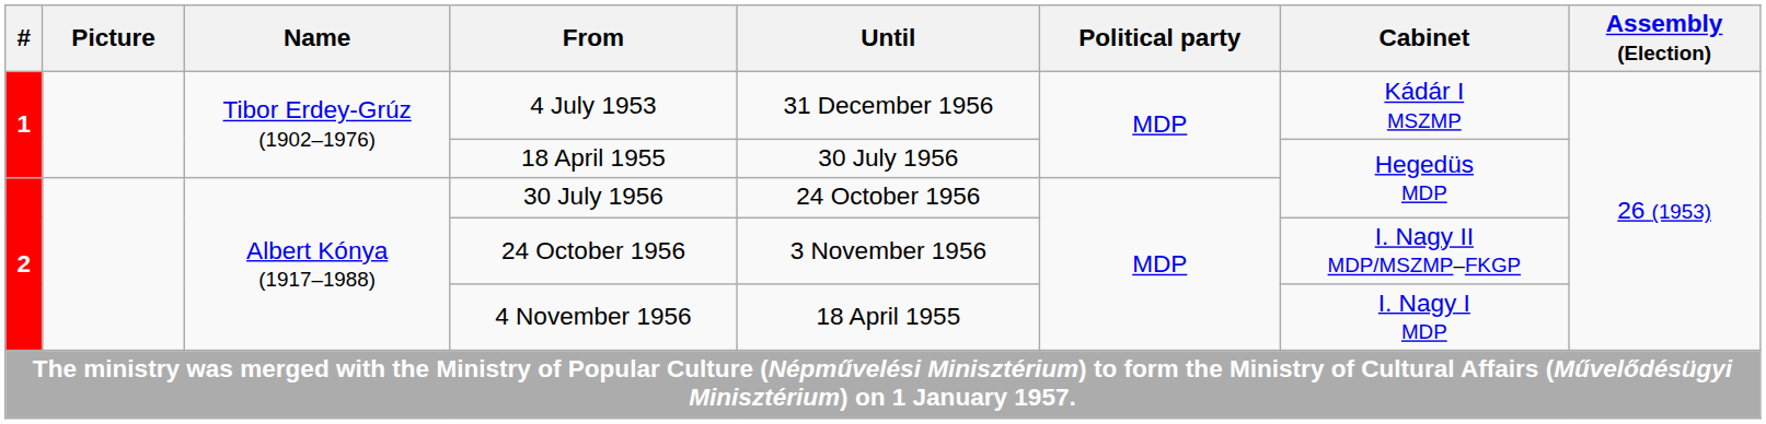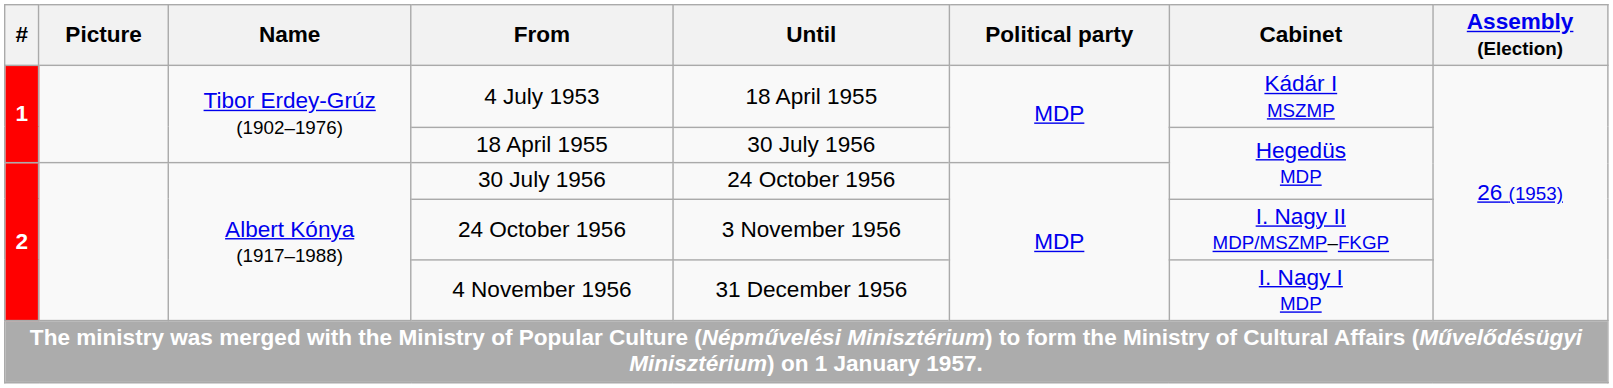4 July 1953 | Until: 31 December 1956 -> 18 April 1955
4 November 1956 | Until: 18 April 1955 -> 31 December 1956
